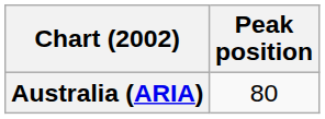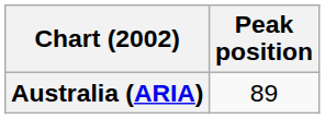Australia (ARIA) | Peak position: 80 -> 89
